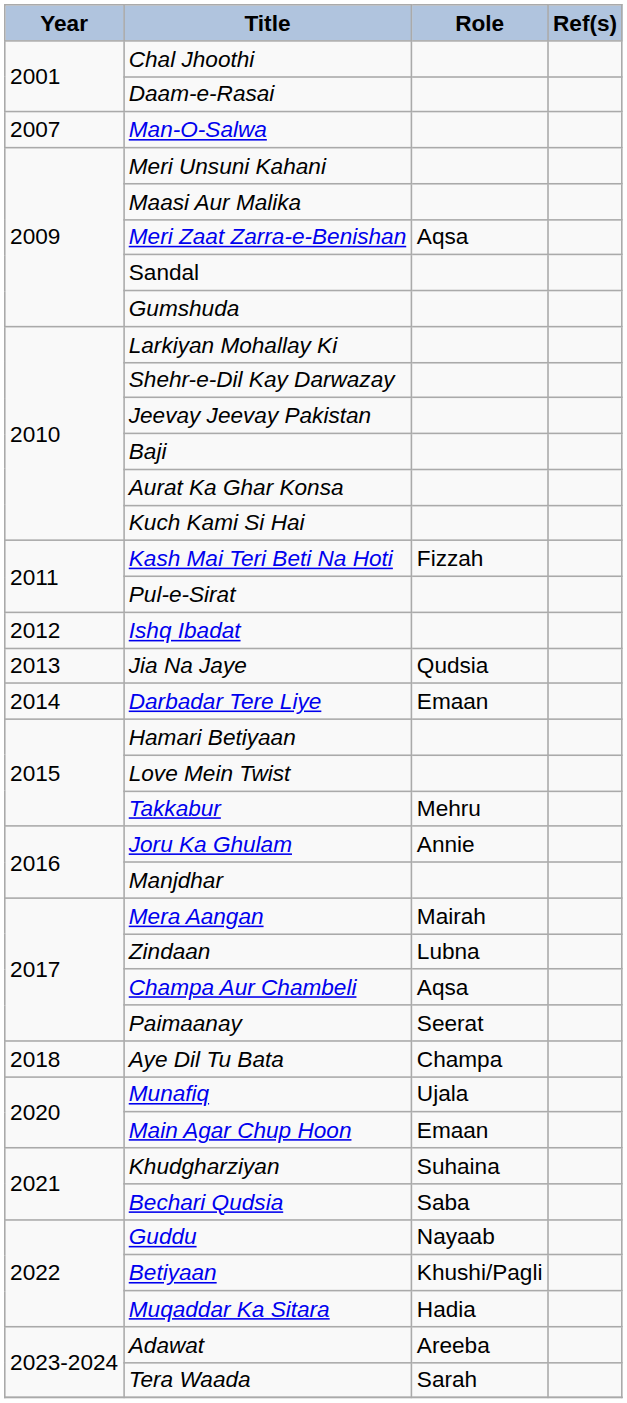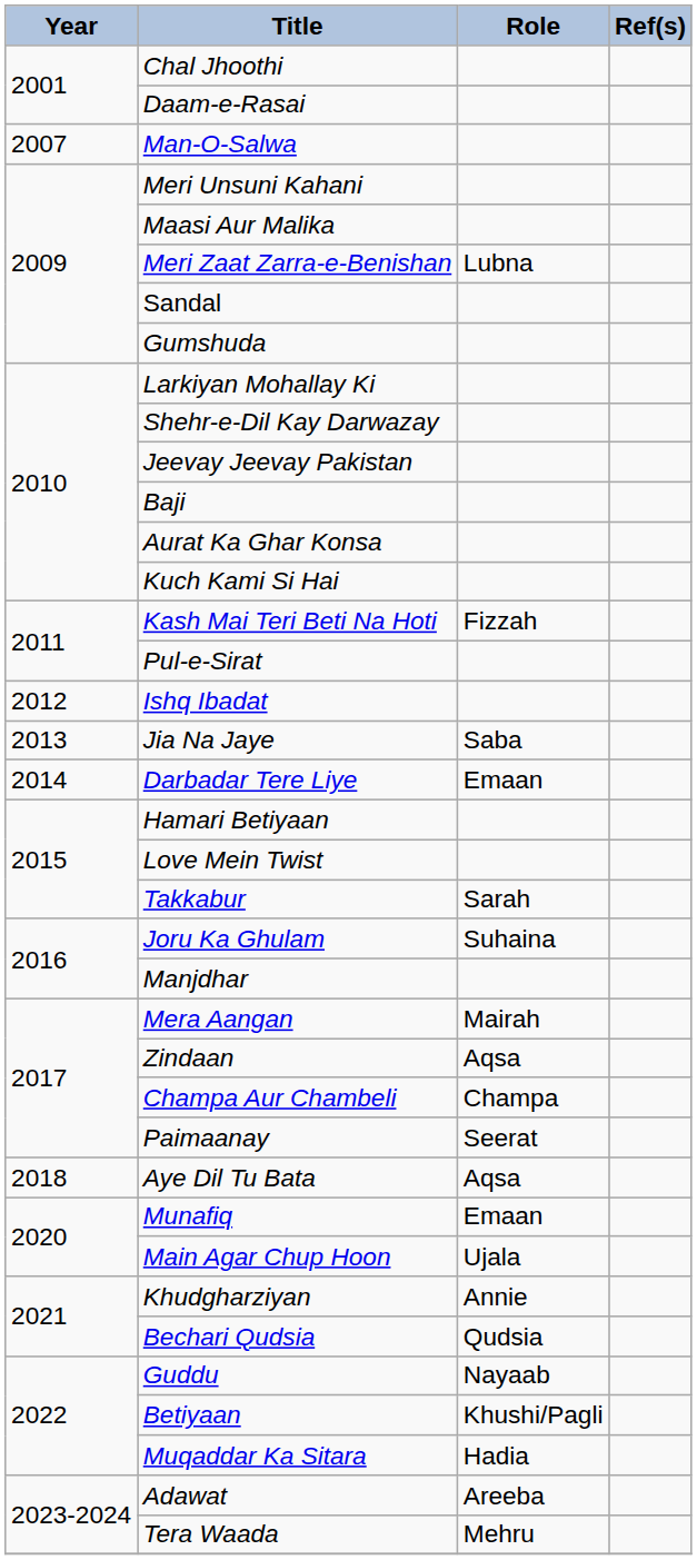Meri Zaat Zarra-e-Benishan | Role: Aqsa -> Lubna
Jia Na Jaye | Role: Qudsia -> Saba
Takkabur | Role: Mehru -> Sarah
Joru Ka Ghulam | Role: Annie -> Suhaina
Zindaan | Role: Lubna -> Aqsa
Champa Aur Chambeli | Role: Aqsa -> Champa
Aye Dil Tu Bata | Role: Champa -> Aqsa
Munafiq | Role: Ujala -> Emaan
Main Agar Chup Hoon | Role: Emaan -> Ujala
Khudgharziyan | Role: Suhaina -> Annie
Bechari Qudsia | Role: Saba -> Qudsia
Tera Waada | Role: Sarah -> Mehru
